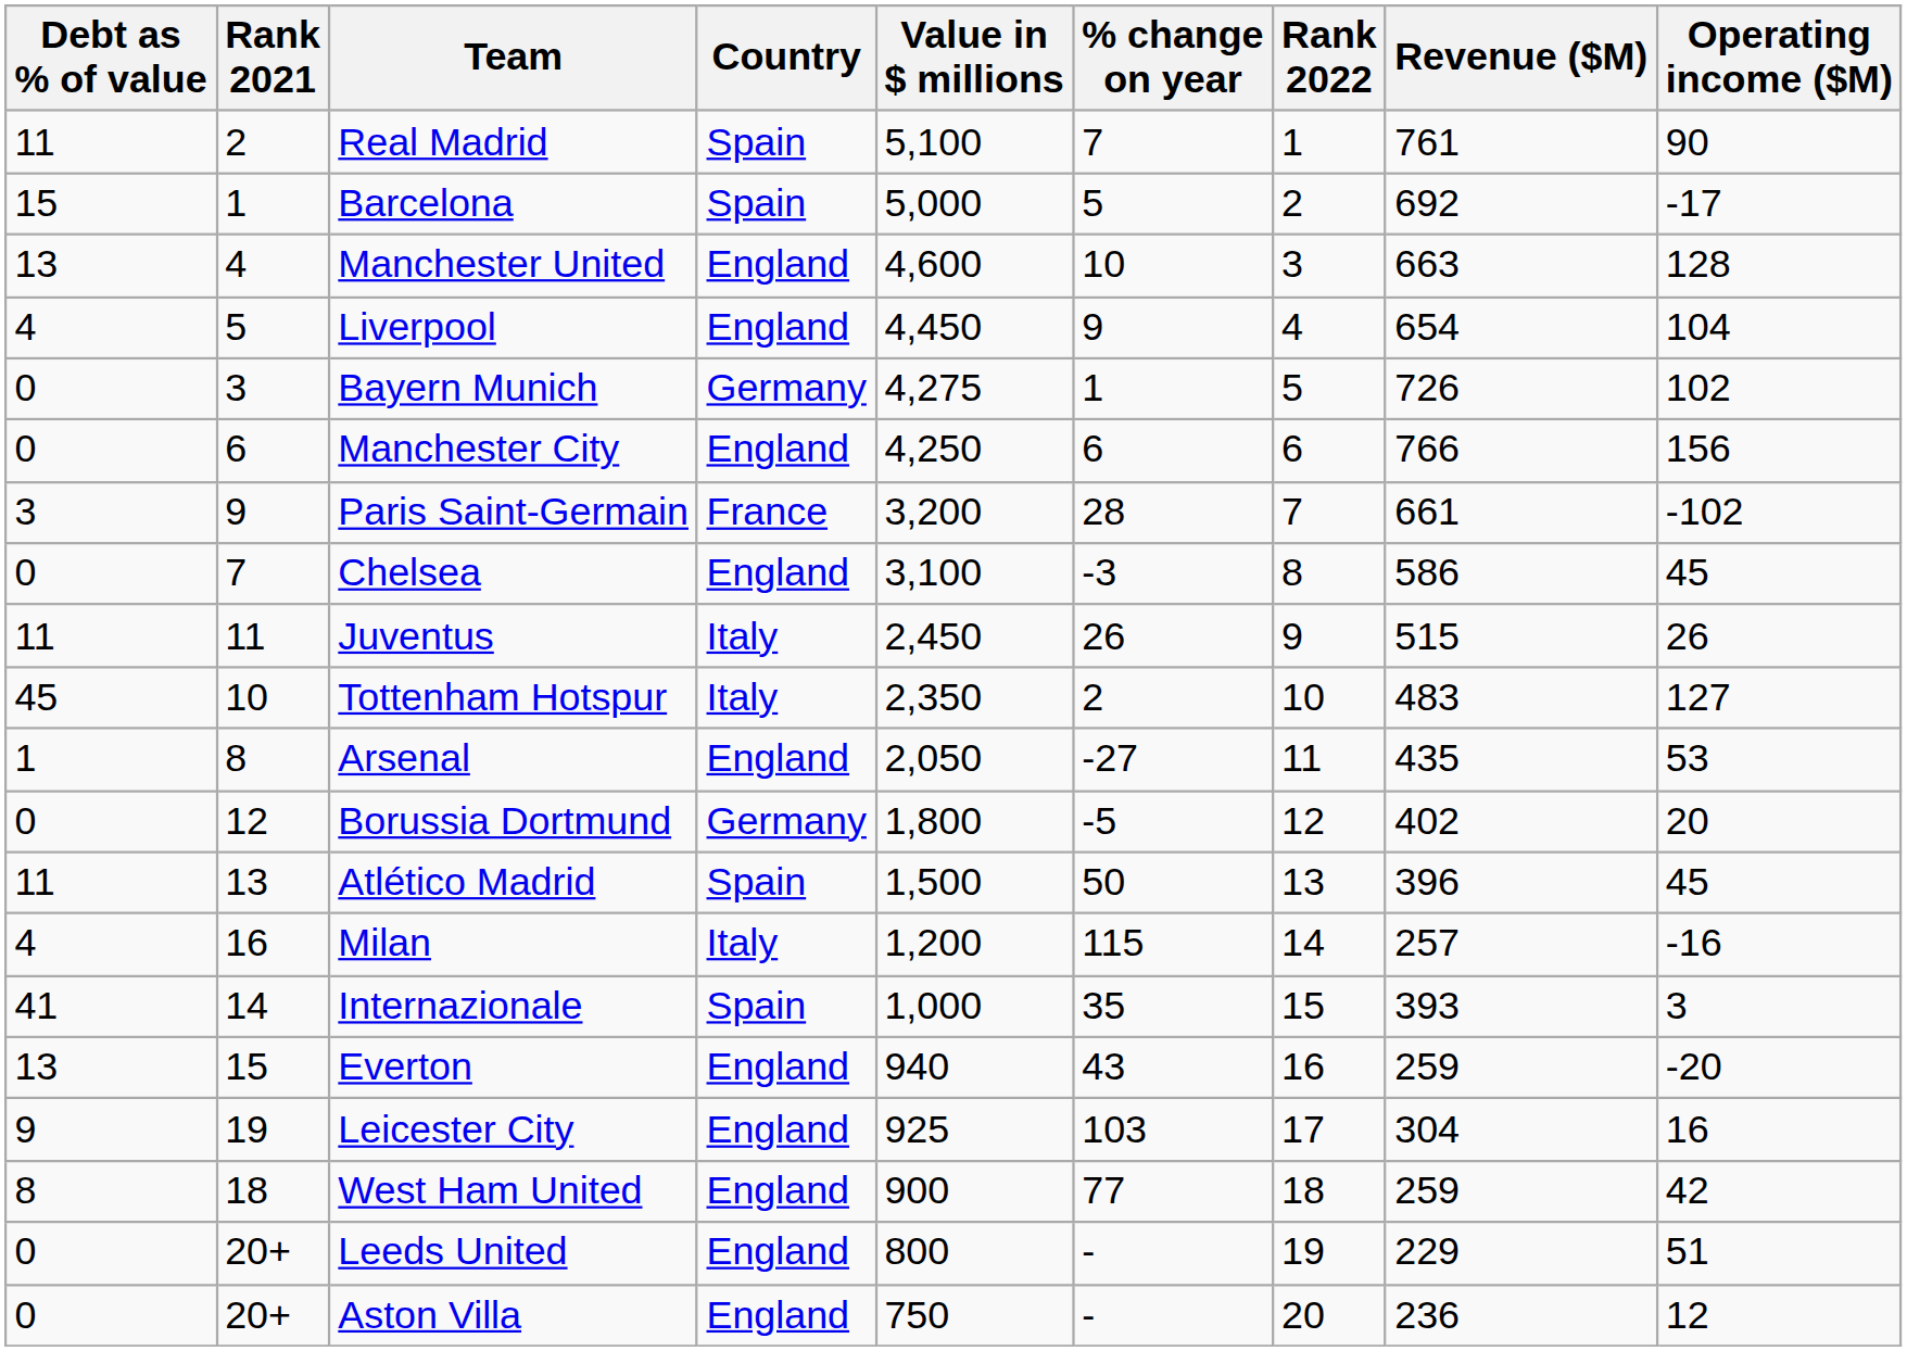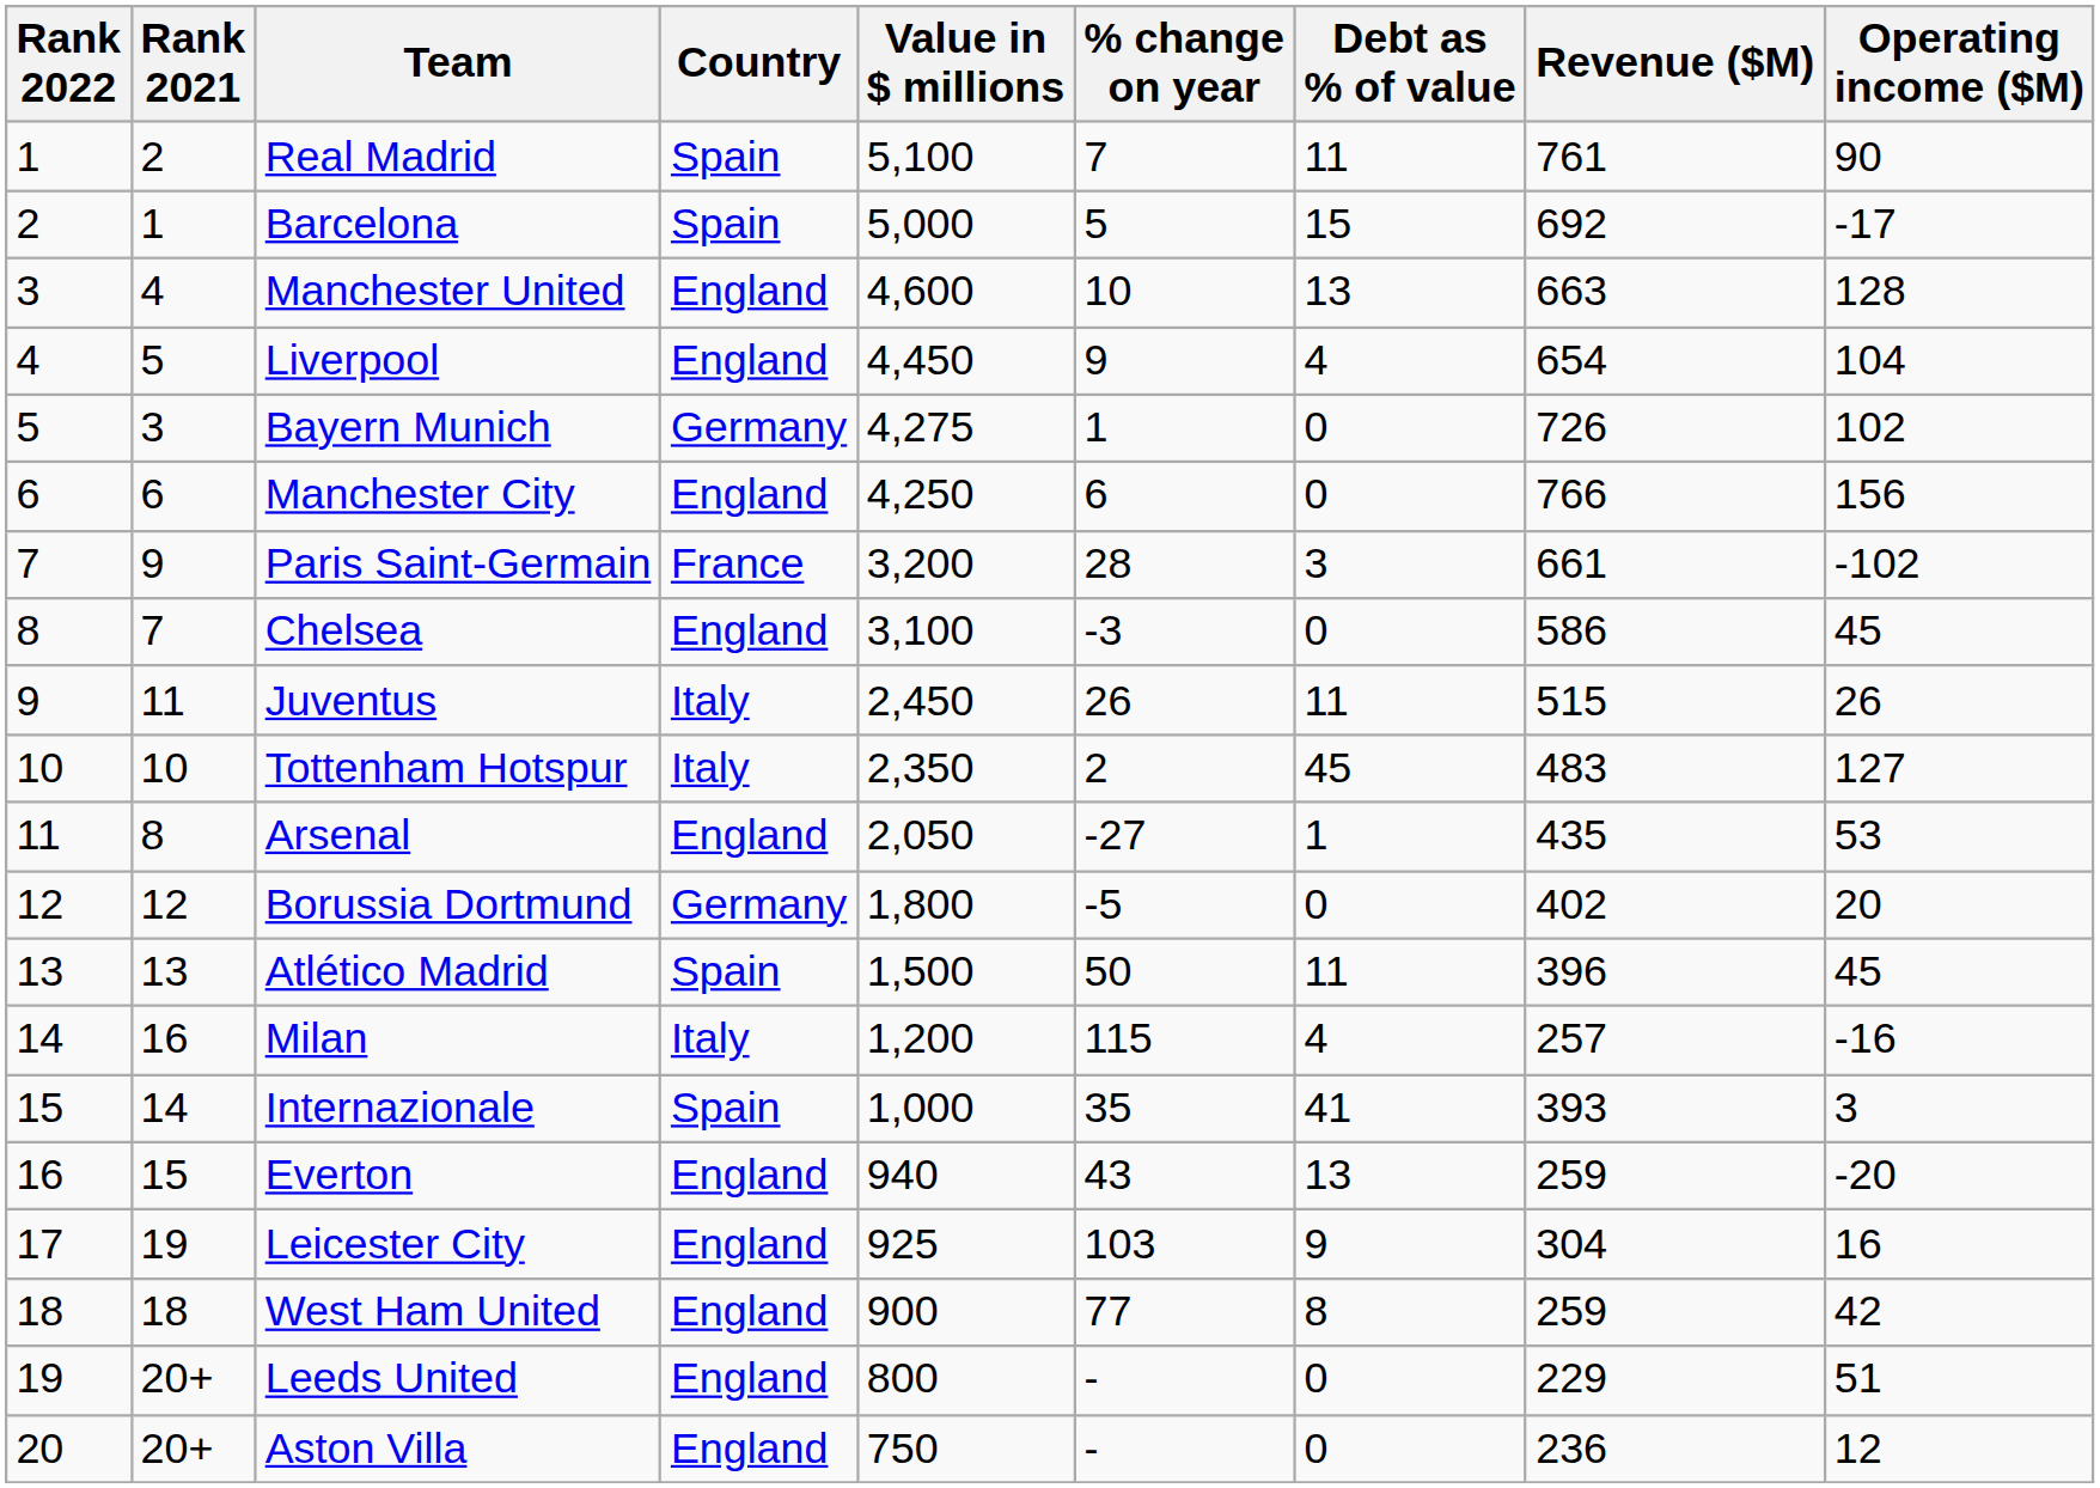columns swapped: Rank 2022 <-> Debt as % of value
